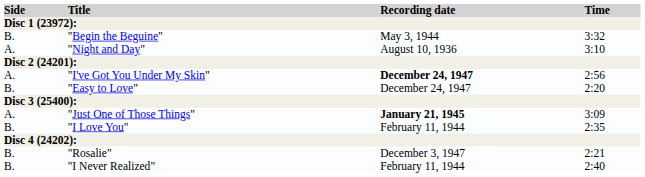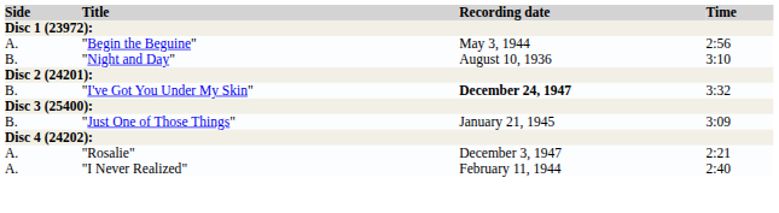"Begin the Beguine" | Side: B. -> A.
"Begin the Beguine" | Time: 3:32 -> 2:56
"Night and Day" | Side: A. -> B.
"I've Got You Under My Skin" | Side: A. -> B.
"I've Got You Under My Skin" | Time: 2:56 -> 3:32
- row: B. | "Easy to Love" | December 24, 1947 | 2:20
"Just One of Those Things" | Side: A. -> B.
"Just One of Those Things" | Recording date: bold -> normal
- row: B. | "I Love You" | February 11, 1944 | 2:35
"Rosalie" | Side: B. -> A.
"I Never Realized" | Side: B. -> A.
